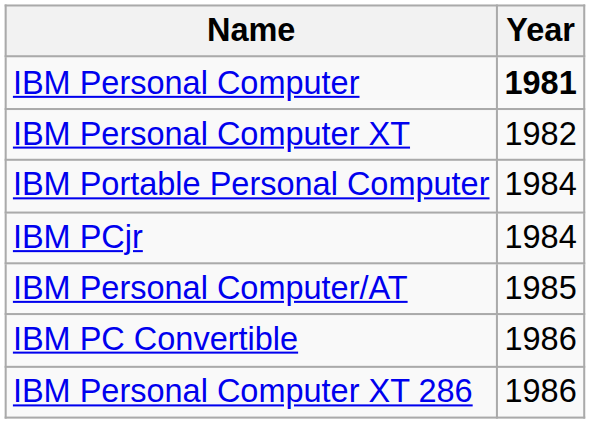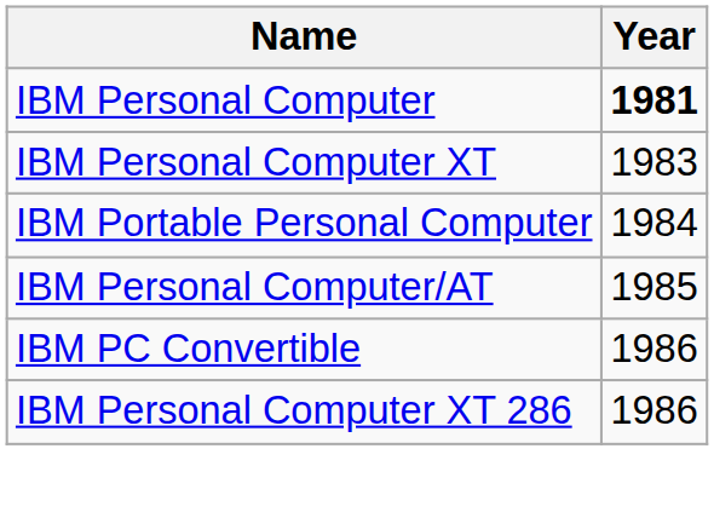IBM Personal Computer XT | Year: 1982 -> 1983
- row: IBM PCjr | 1984
